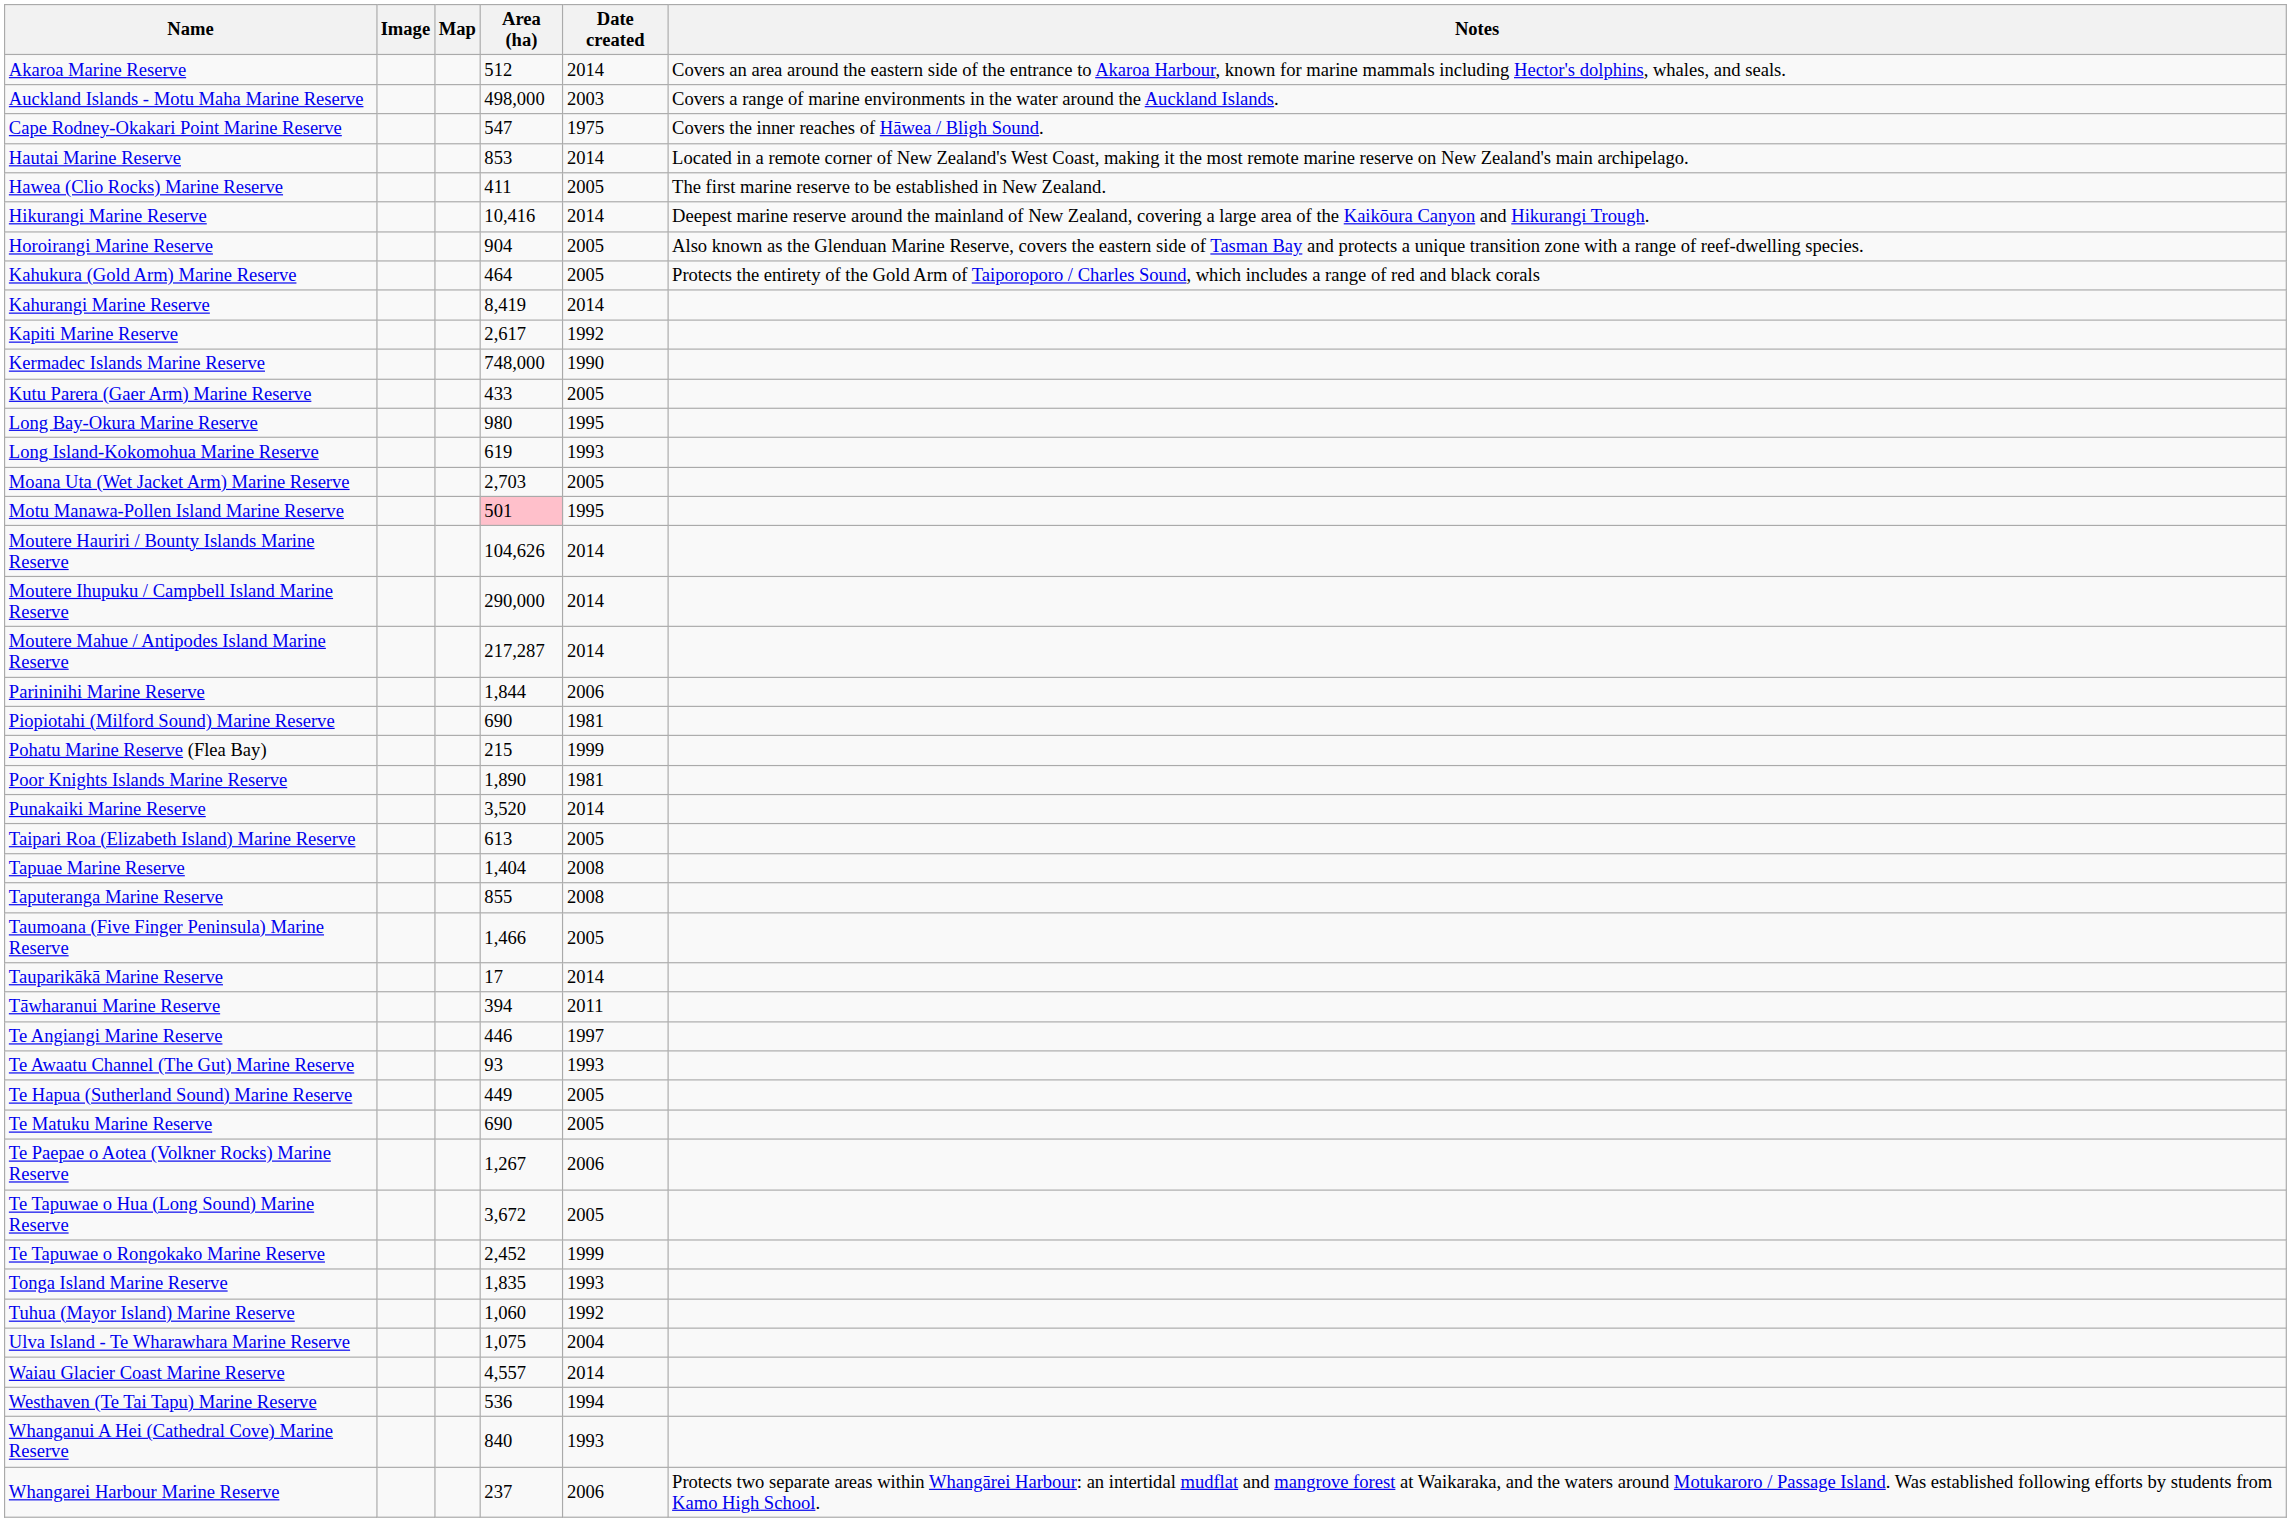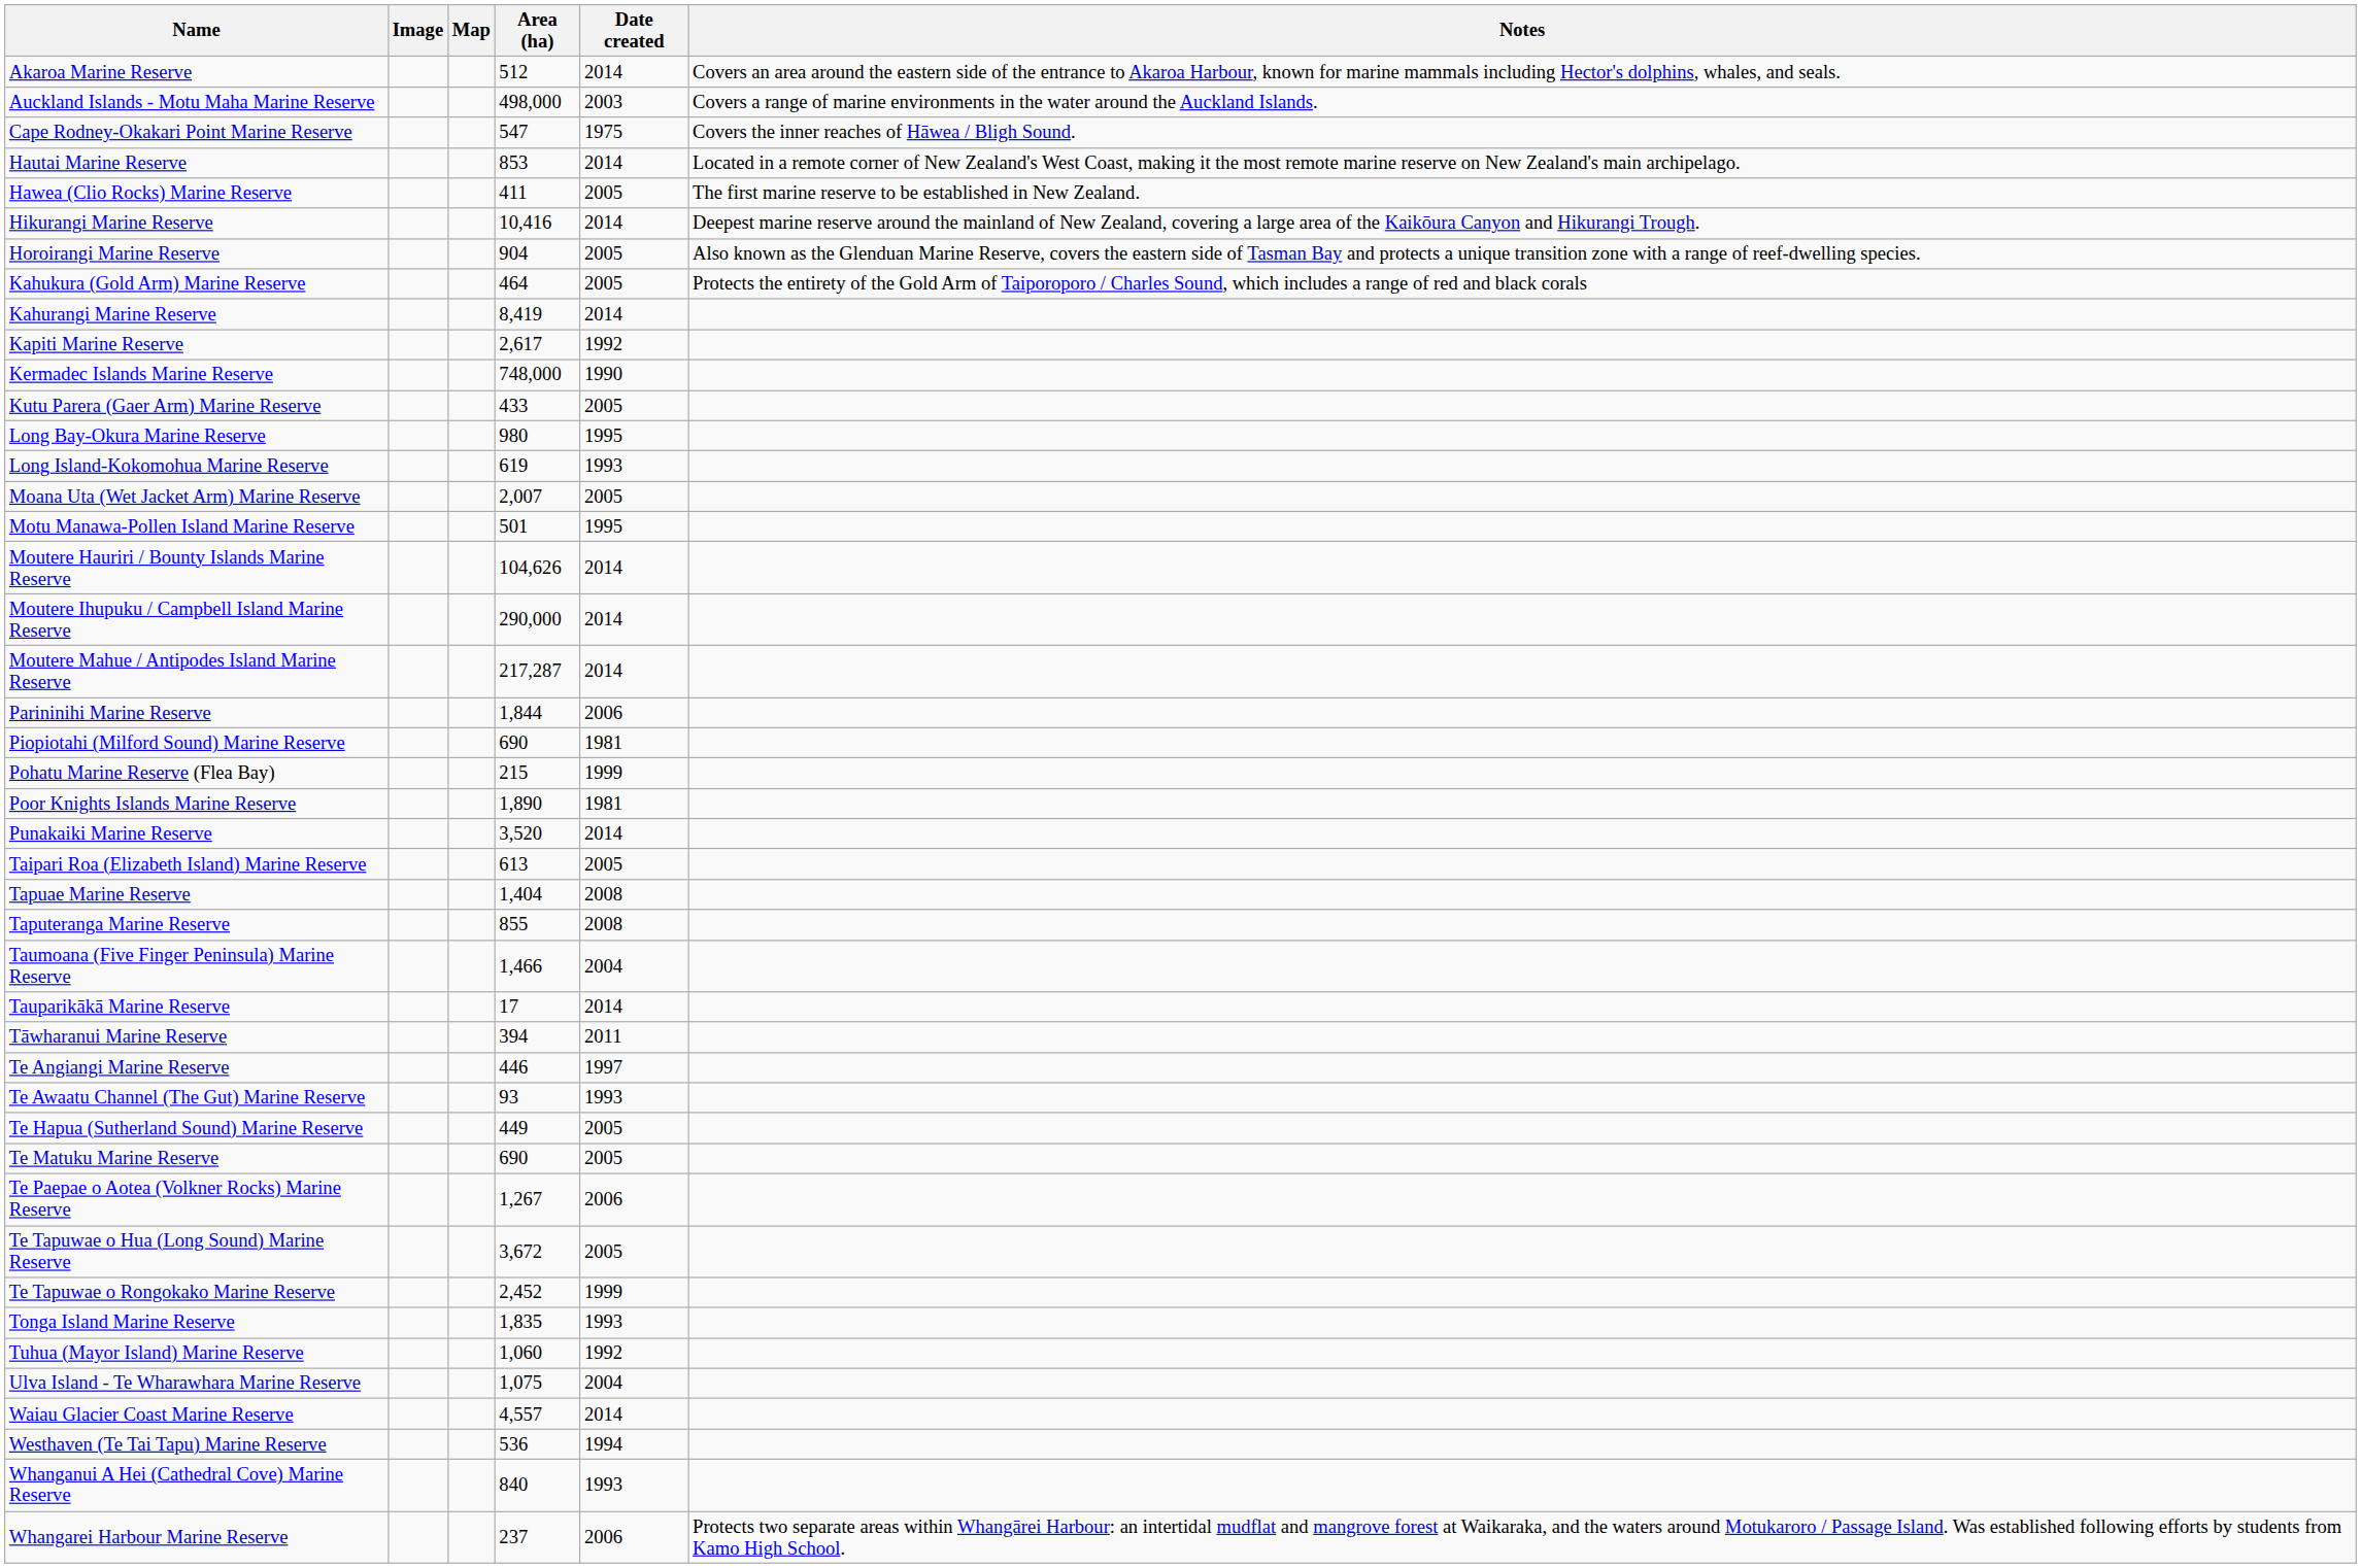Moana Uta (Wet Jacket Arm) Marine Reserve | Area (ha): 2,703 -> 2,007
Motu Manawa-Pollen Island Marine Reserve | Area (ha): pink background -> no background
Taumoana (Five Finger Peninsula) Marine Reserve | Date created: 2005 -> 2004
